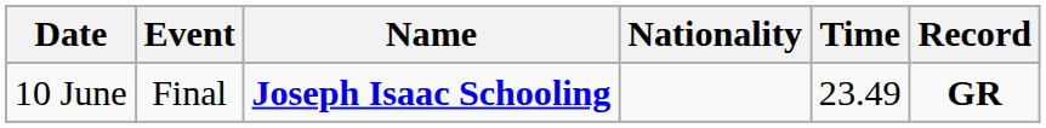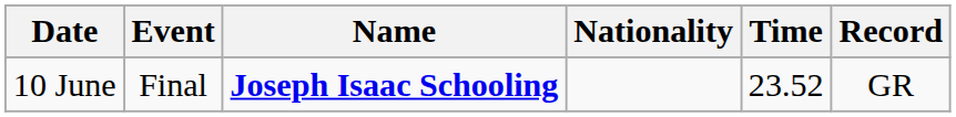10 June | Time: 23.49 -> 23.52
10 June | Record: bold -> normal
